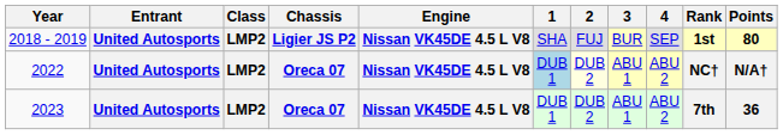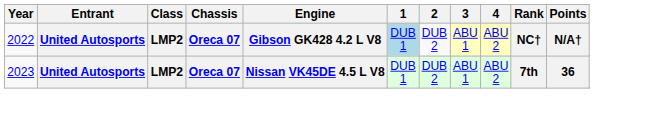- row: 2018 - 2019 | United Autosports | LMP2 | Ligier JS P2 | Nissan VK45DE 4.5 L V8 | SHA | FUJ | BUR | SEP | 1st | 80
2022 | Engine: Nissan VK45DE 4.5 L V8 -> Gibson GK428 4.2 L V8
2022 | 2: lightyellow background -> no background
